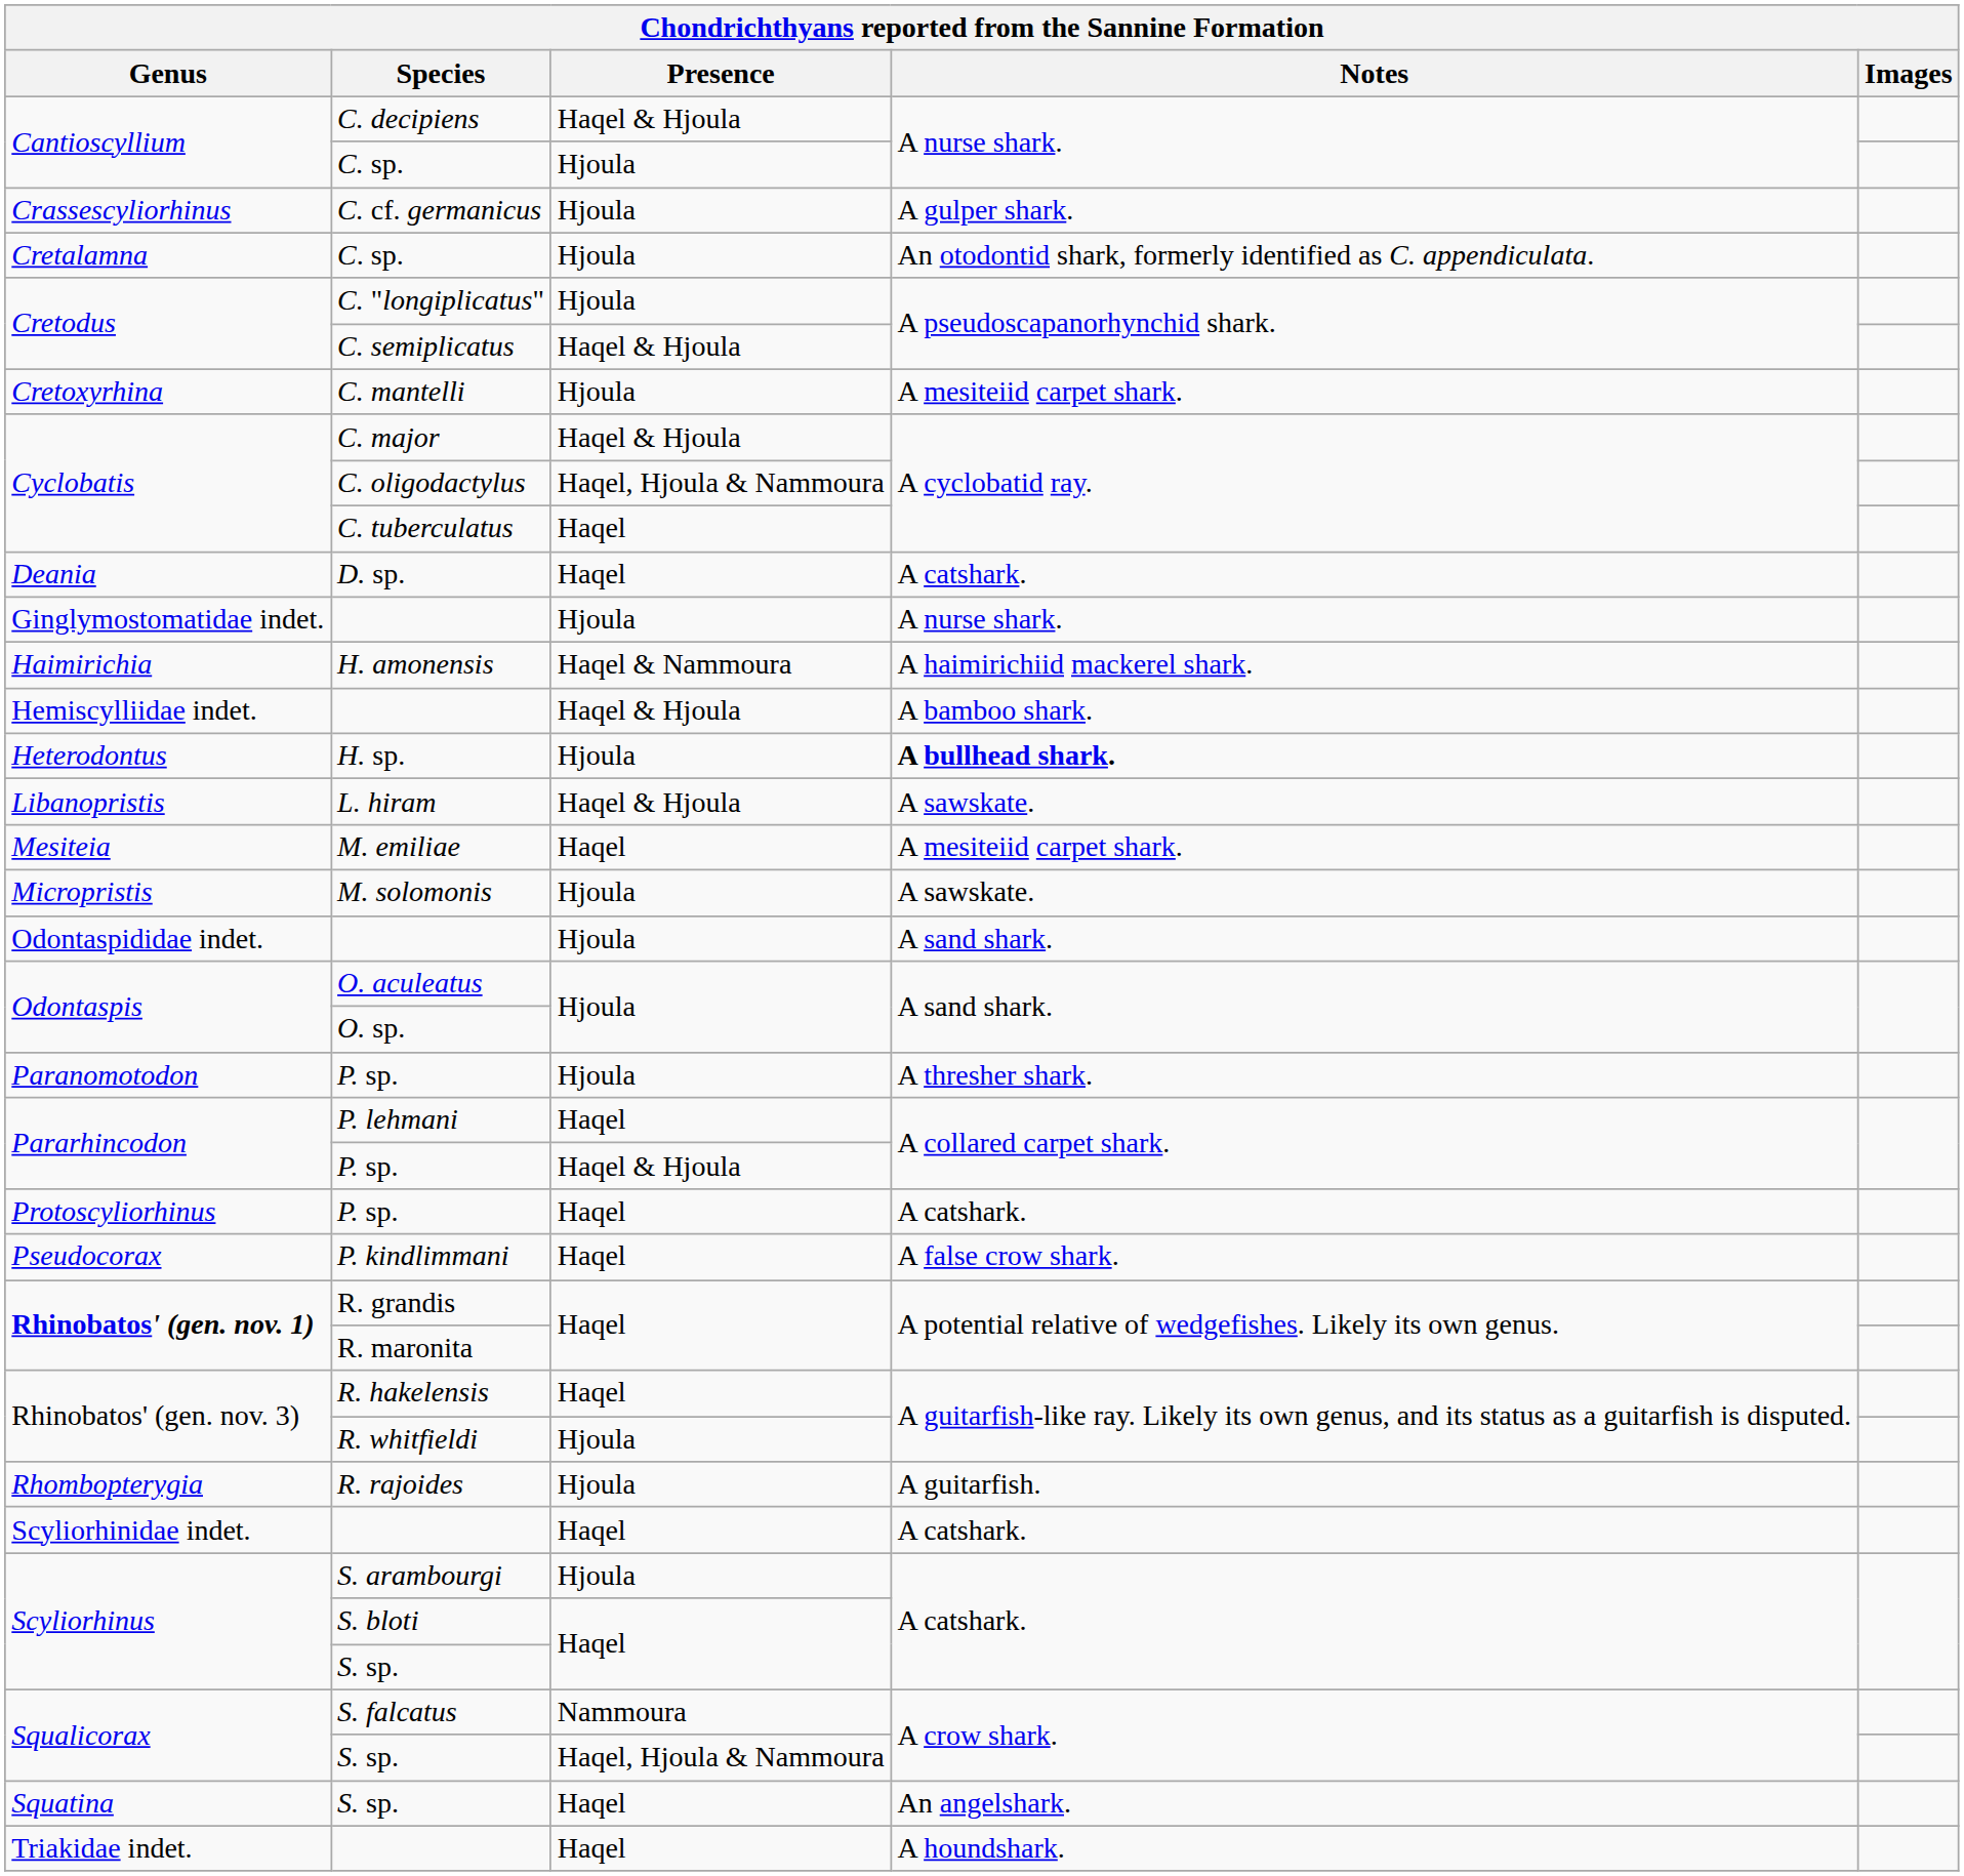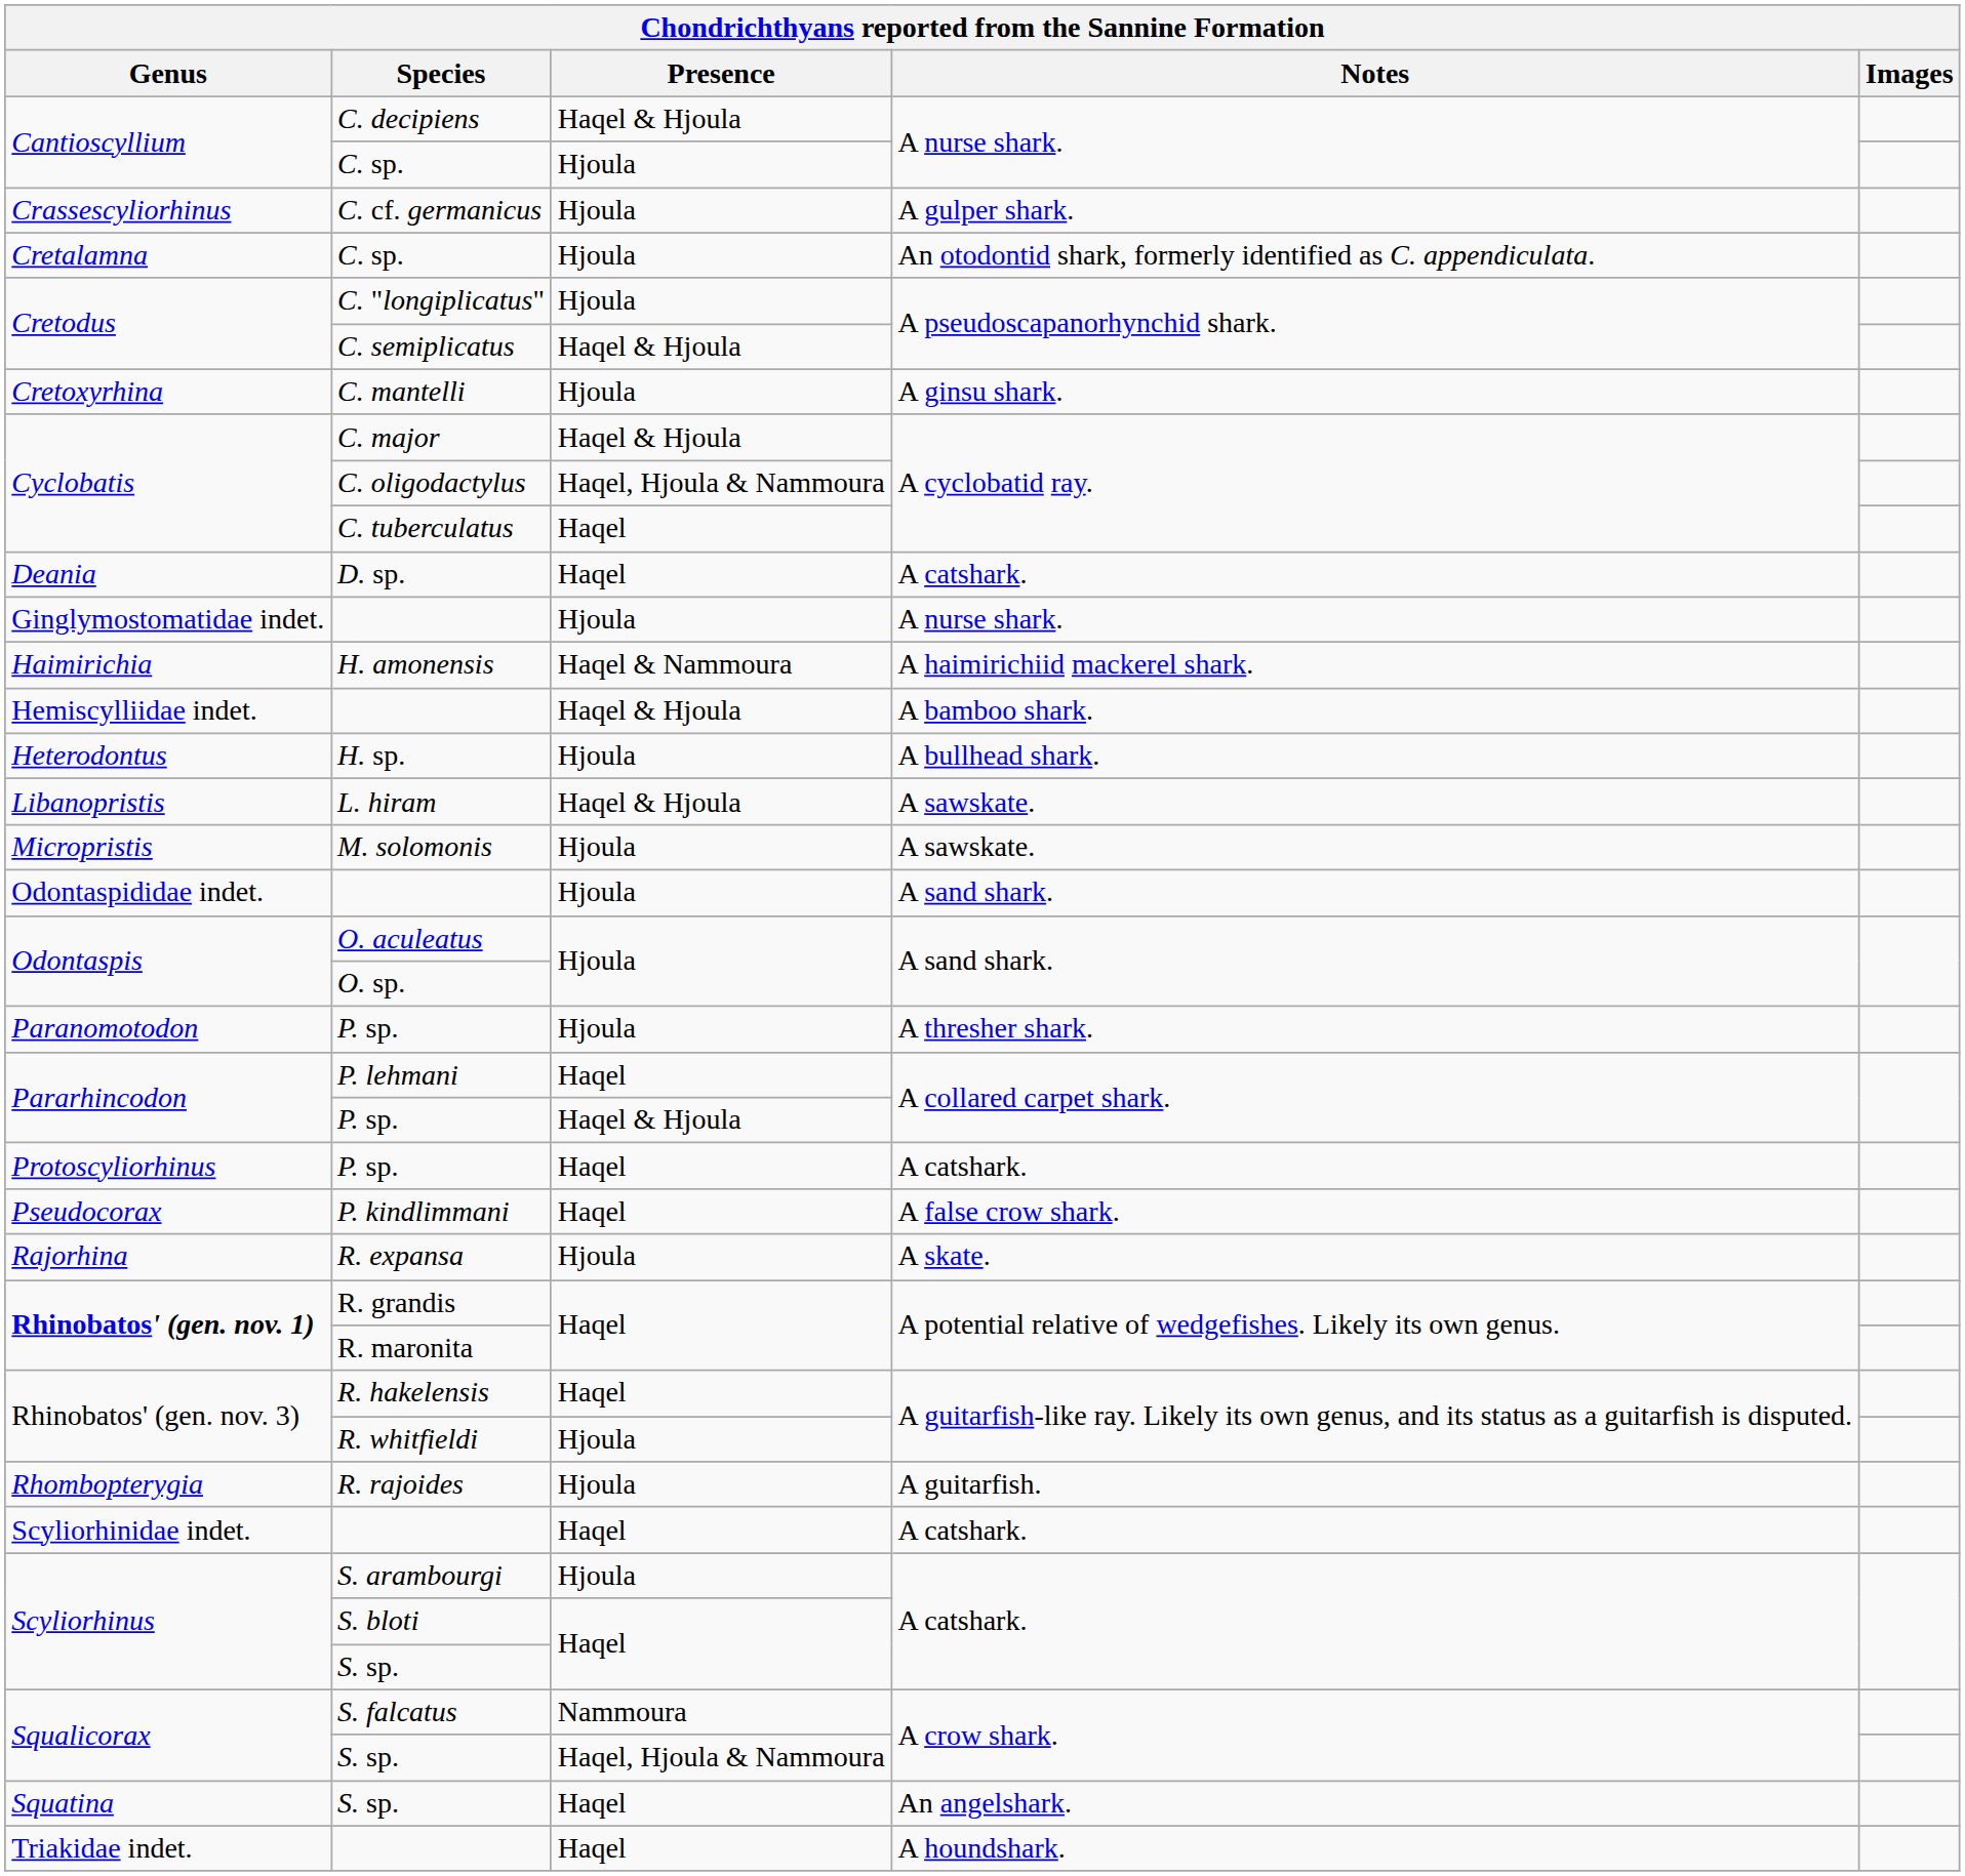C. mantelli | Notes: A mesiteiid carpet shark. -> A ginsu shark.
H. sp. | Notes: bold -> normal
- row: Mesiteia | M. emiliae | Haqel | A mesiteiid carpet shark.
+ row: Rajorhina | R. expansa | Hjoula | A skate.
